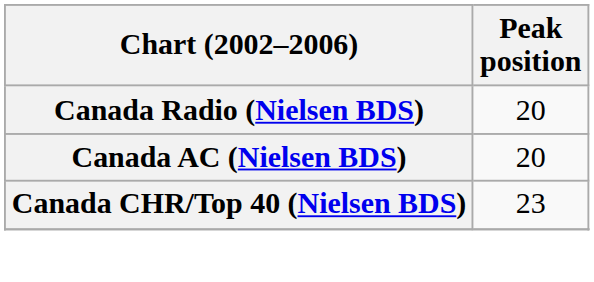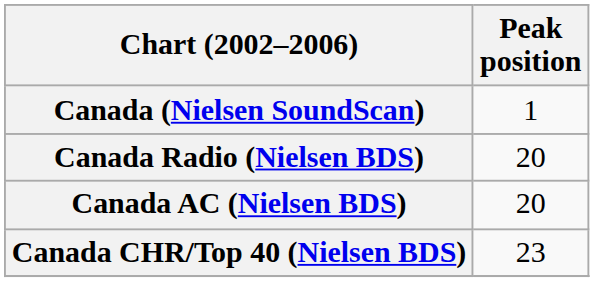+ row: Canada (Nielsen SoundScan) | 1
